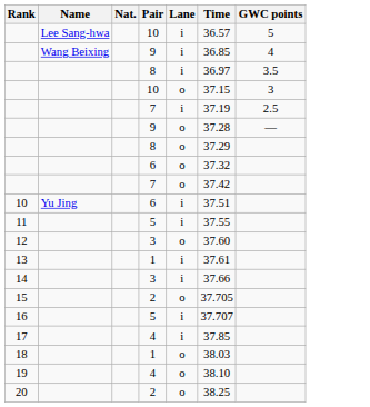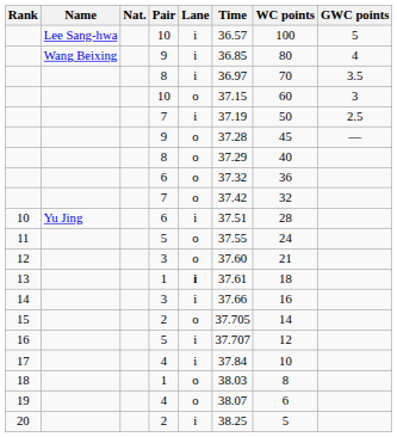+ column: WC points | 100 | 80 | 70 | 60 | 50 | 45 | 40 | 36 | 32 | 28 | 24 | 21 | 18 | 16 | 14 | 12 | 10 | 8 | 6 | 5
11 | Lane: i -> o
13 | Lane: normal -> bold
17 | Time: 37.85 -> 37.84
19 | Time: 38.10 -> 38.07
20 | Lane: o -> i
